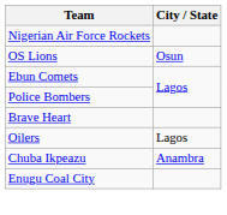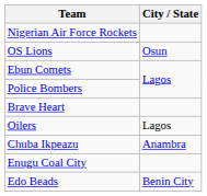+ row: Edo Beads | Benin City
